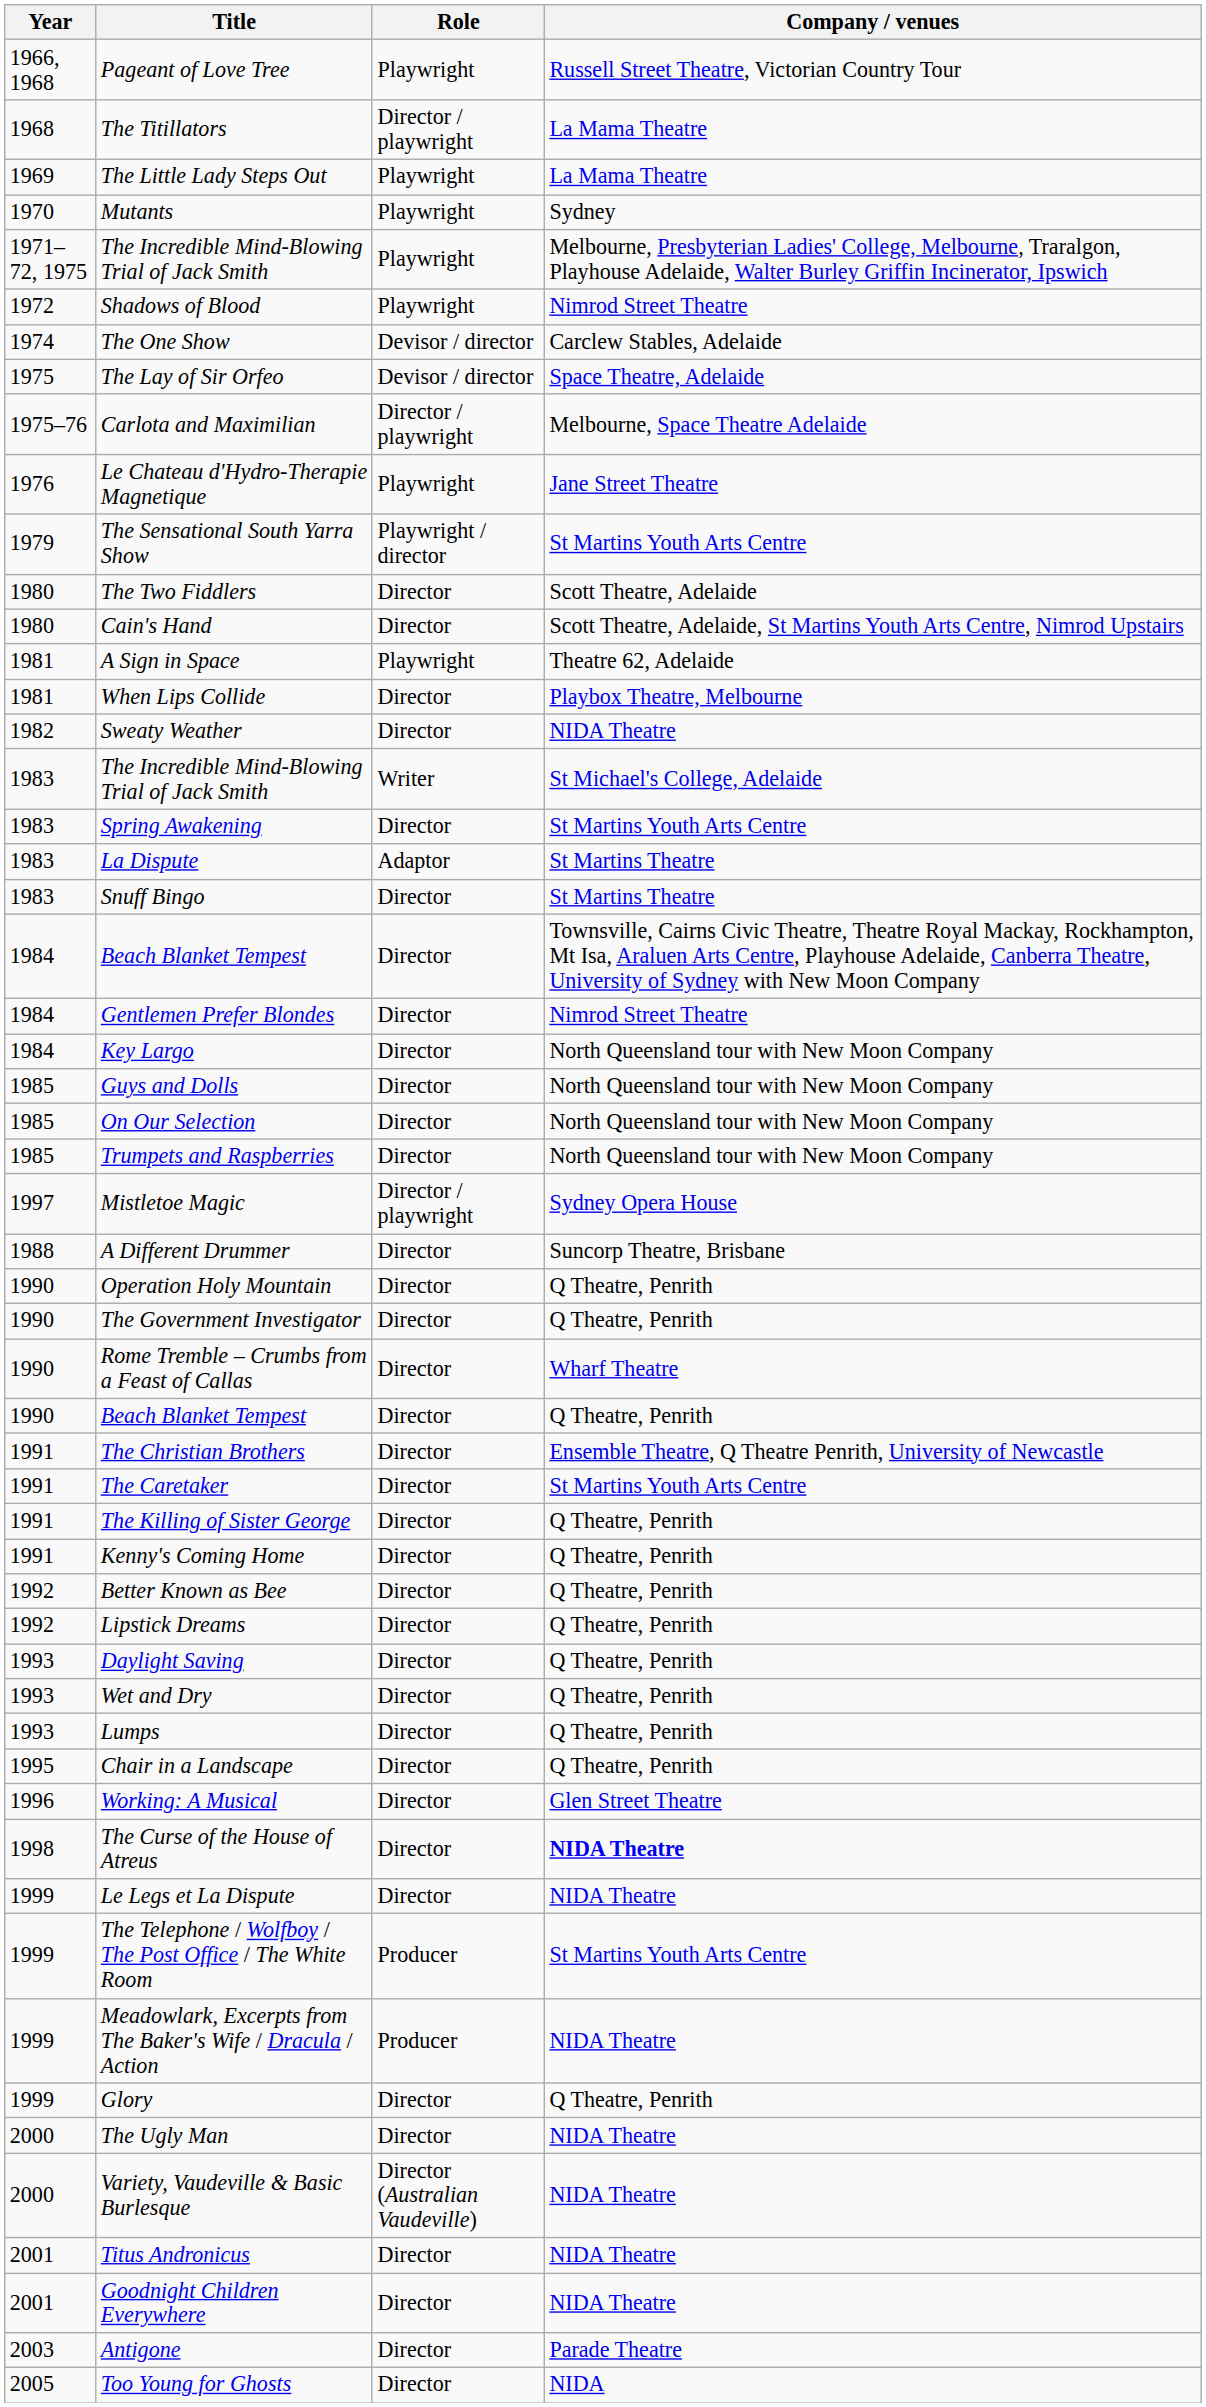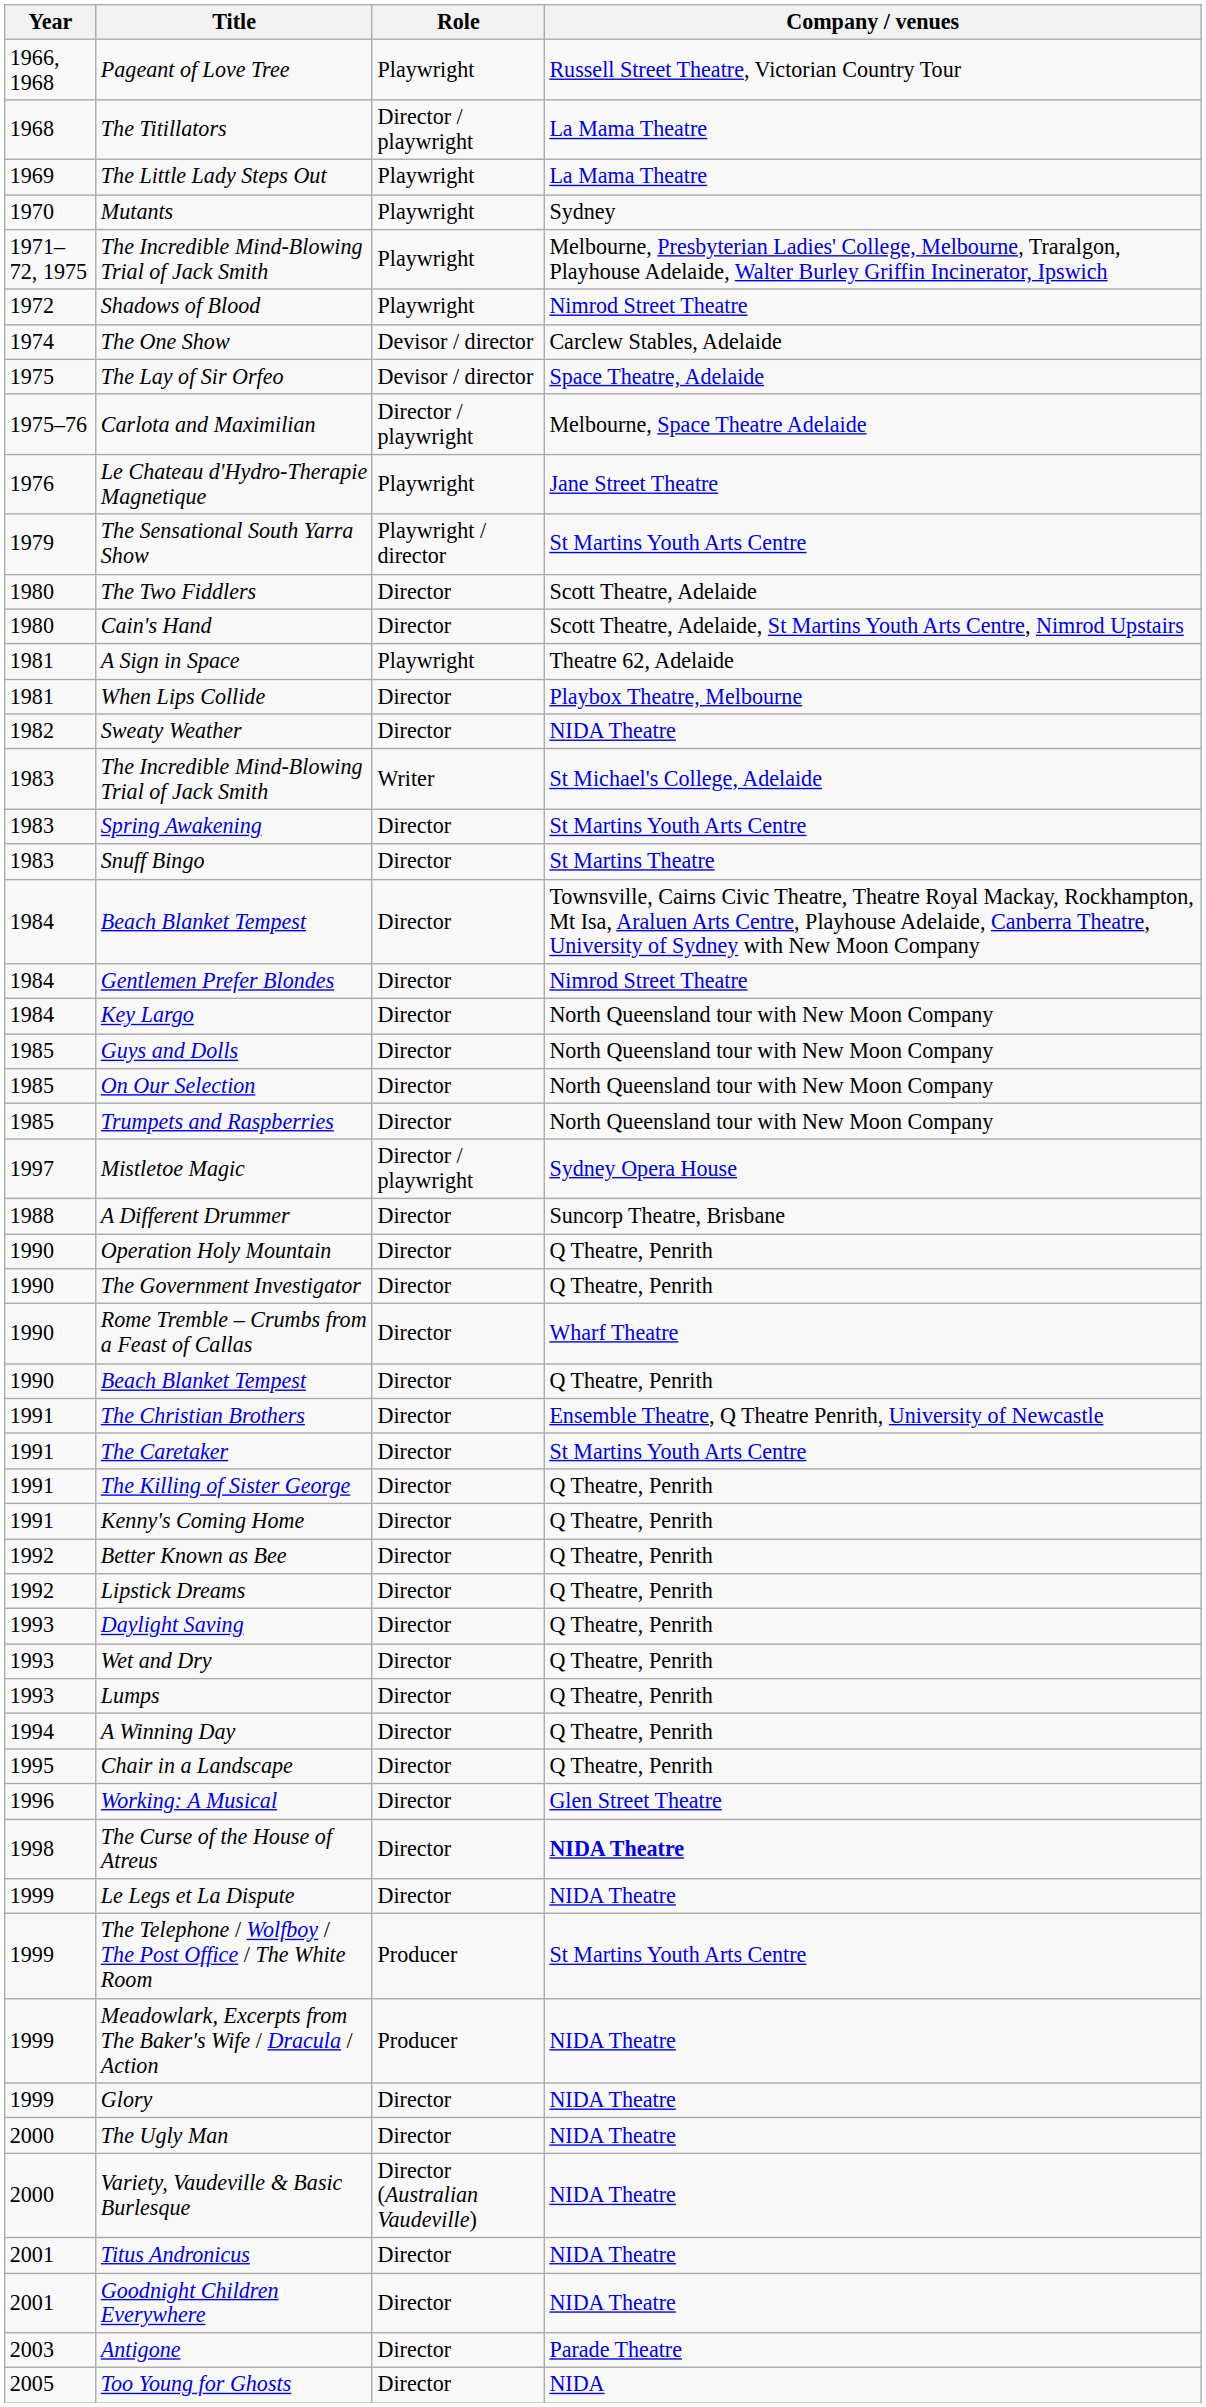- row: 1983 | La Dispute | Adaptor | St Martins Theatre
+ row: 1994 | A Winning Day | Director | Q Theatre, Penrith
Glory | Company / venues: Q Theatre, Penrith -> NIDA Theatre
